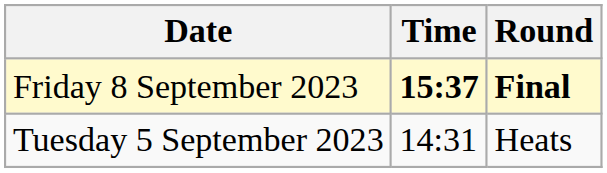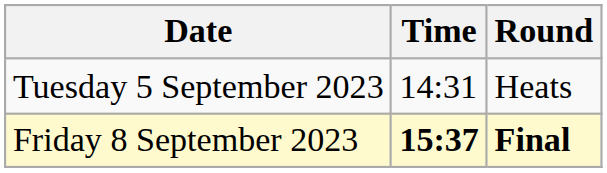rows swapped: Tuesday 5 September 2023 <-> Friday 8 September 2023
